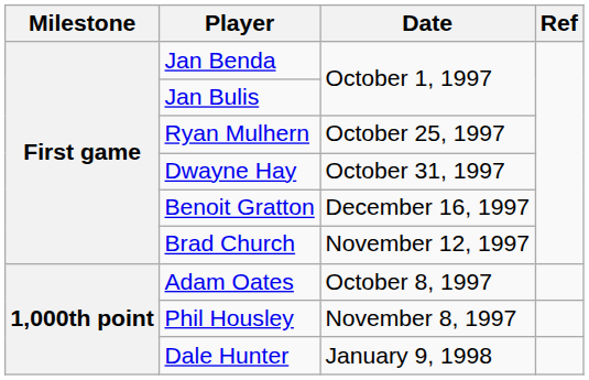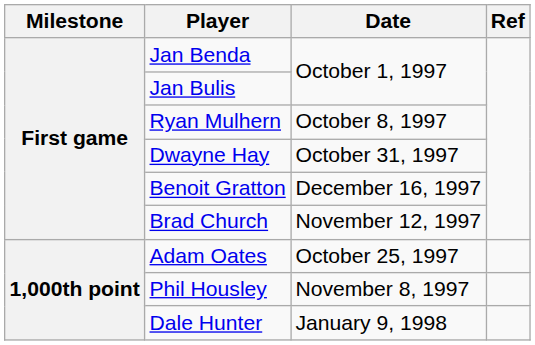Ryan Mulhern | Date: October 25, 1997 -> October 8, 1997
Adam Oates | Date: October 8, 1997 -> October 25, 1997
